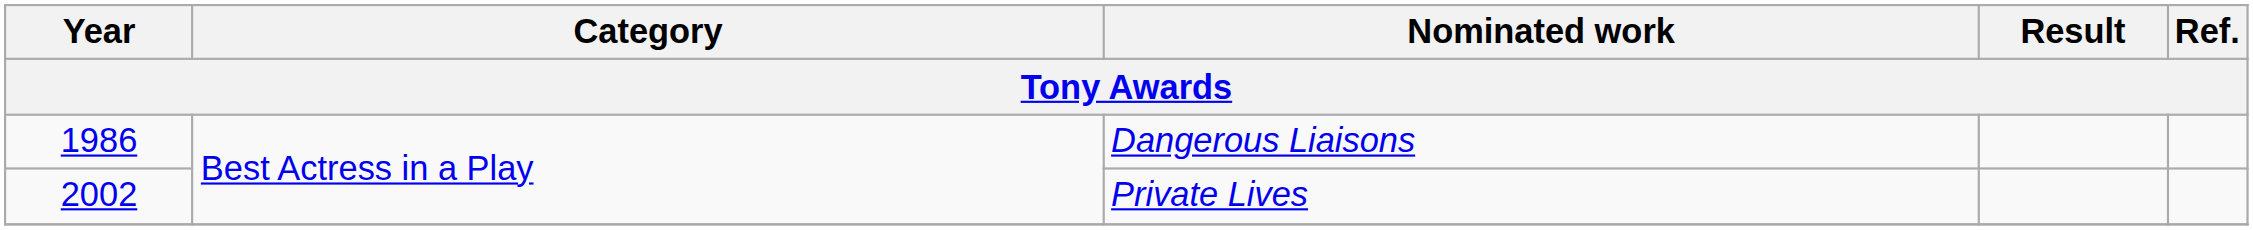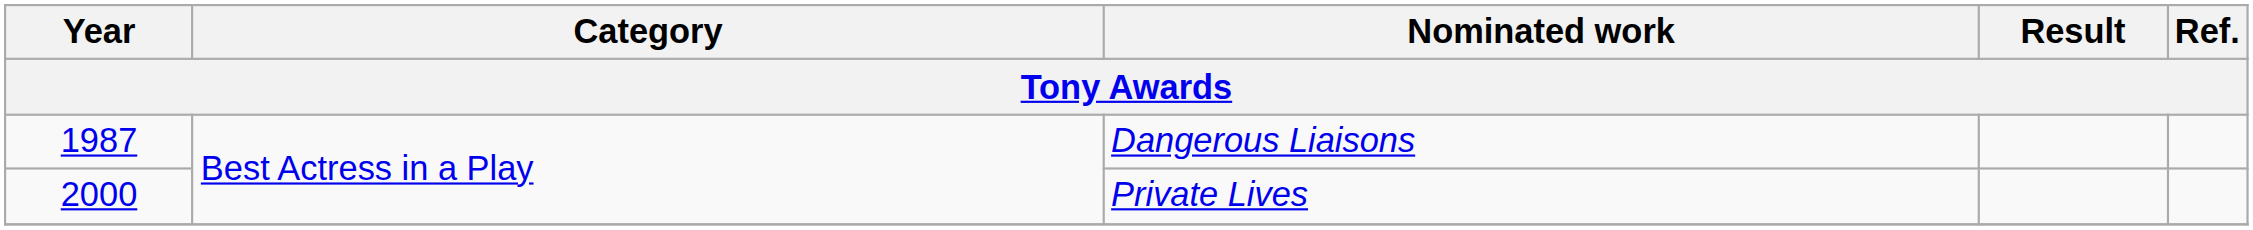Dangerous Liaisons | Year: 1986 -> 1987
Private Lives | Year: 2002 -> 2000
